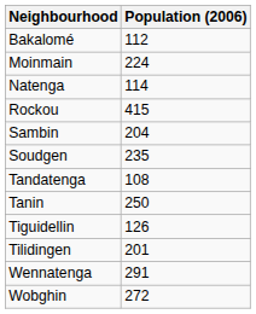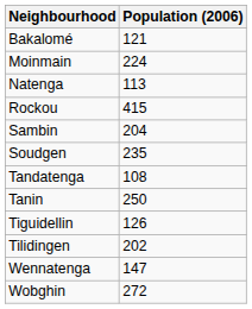Bakalomé | Population (2006): 112 -> 121
Natenga | Population (2006): 114 -> 113
Tilidingen | Population (2006): 201 -> 202
Wennatenga | Population (2006): 291 -> 147
